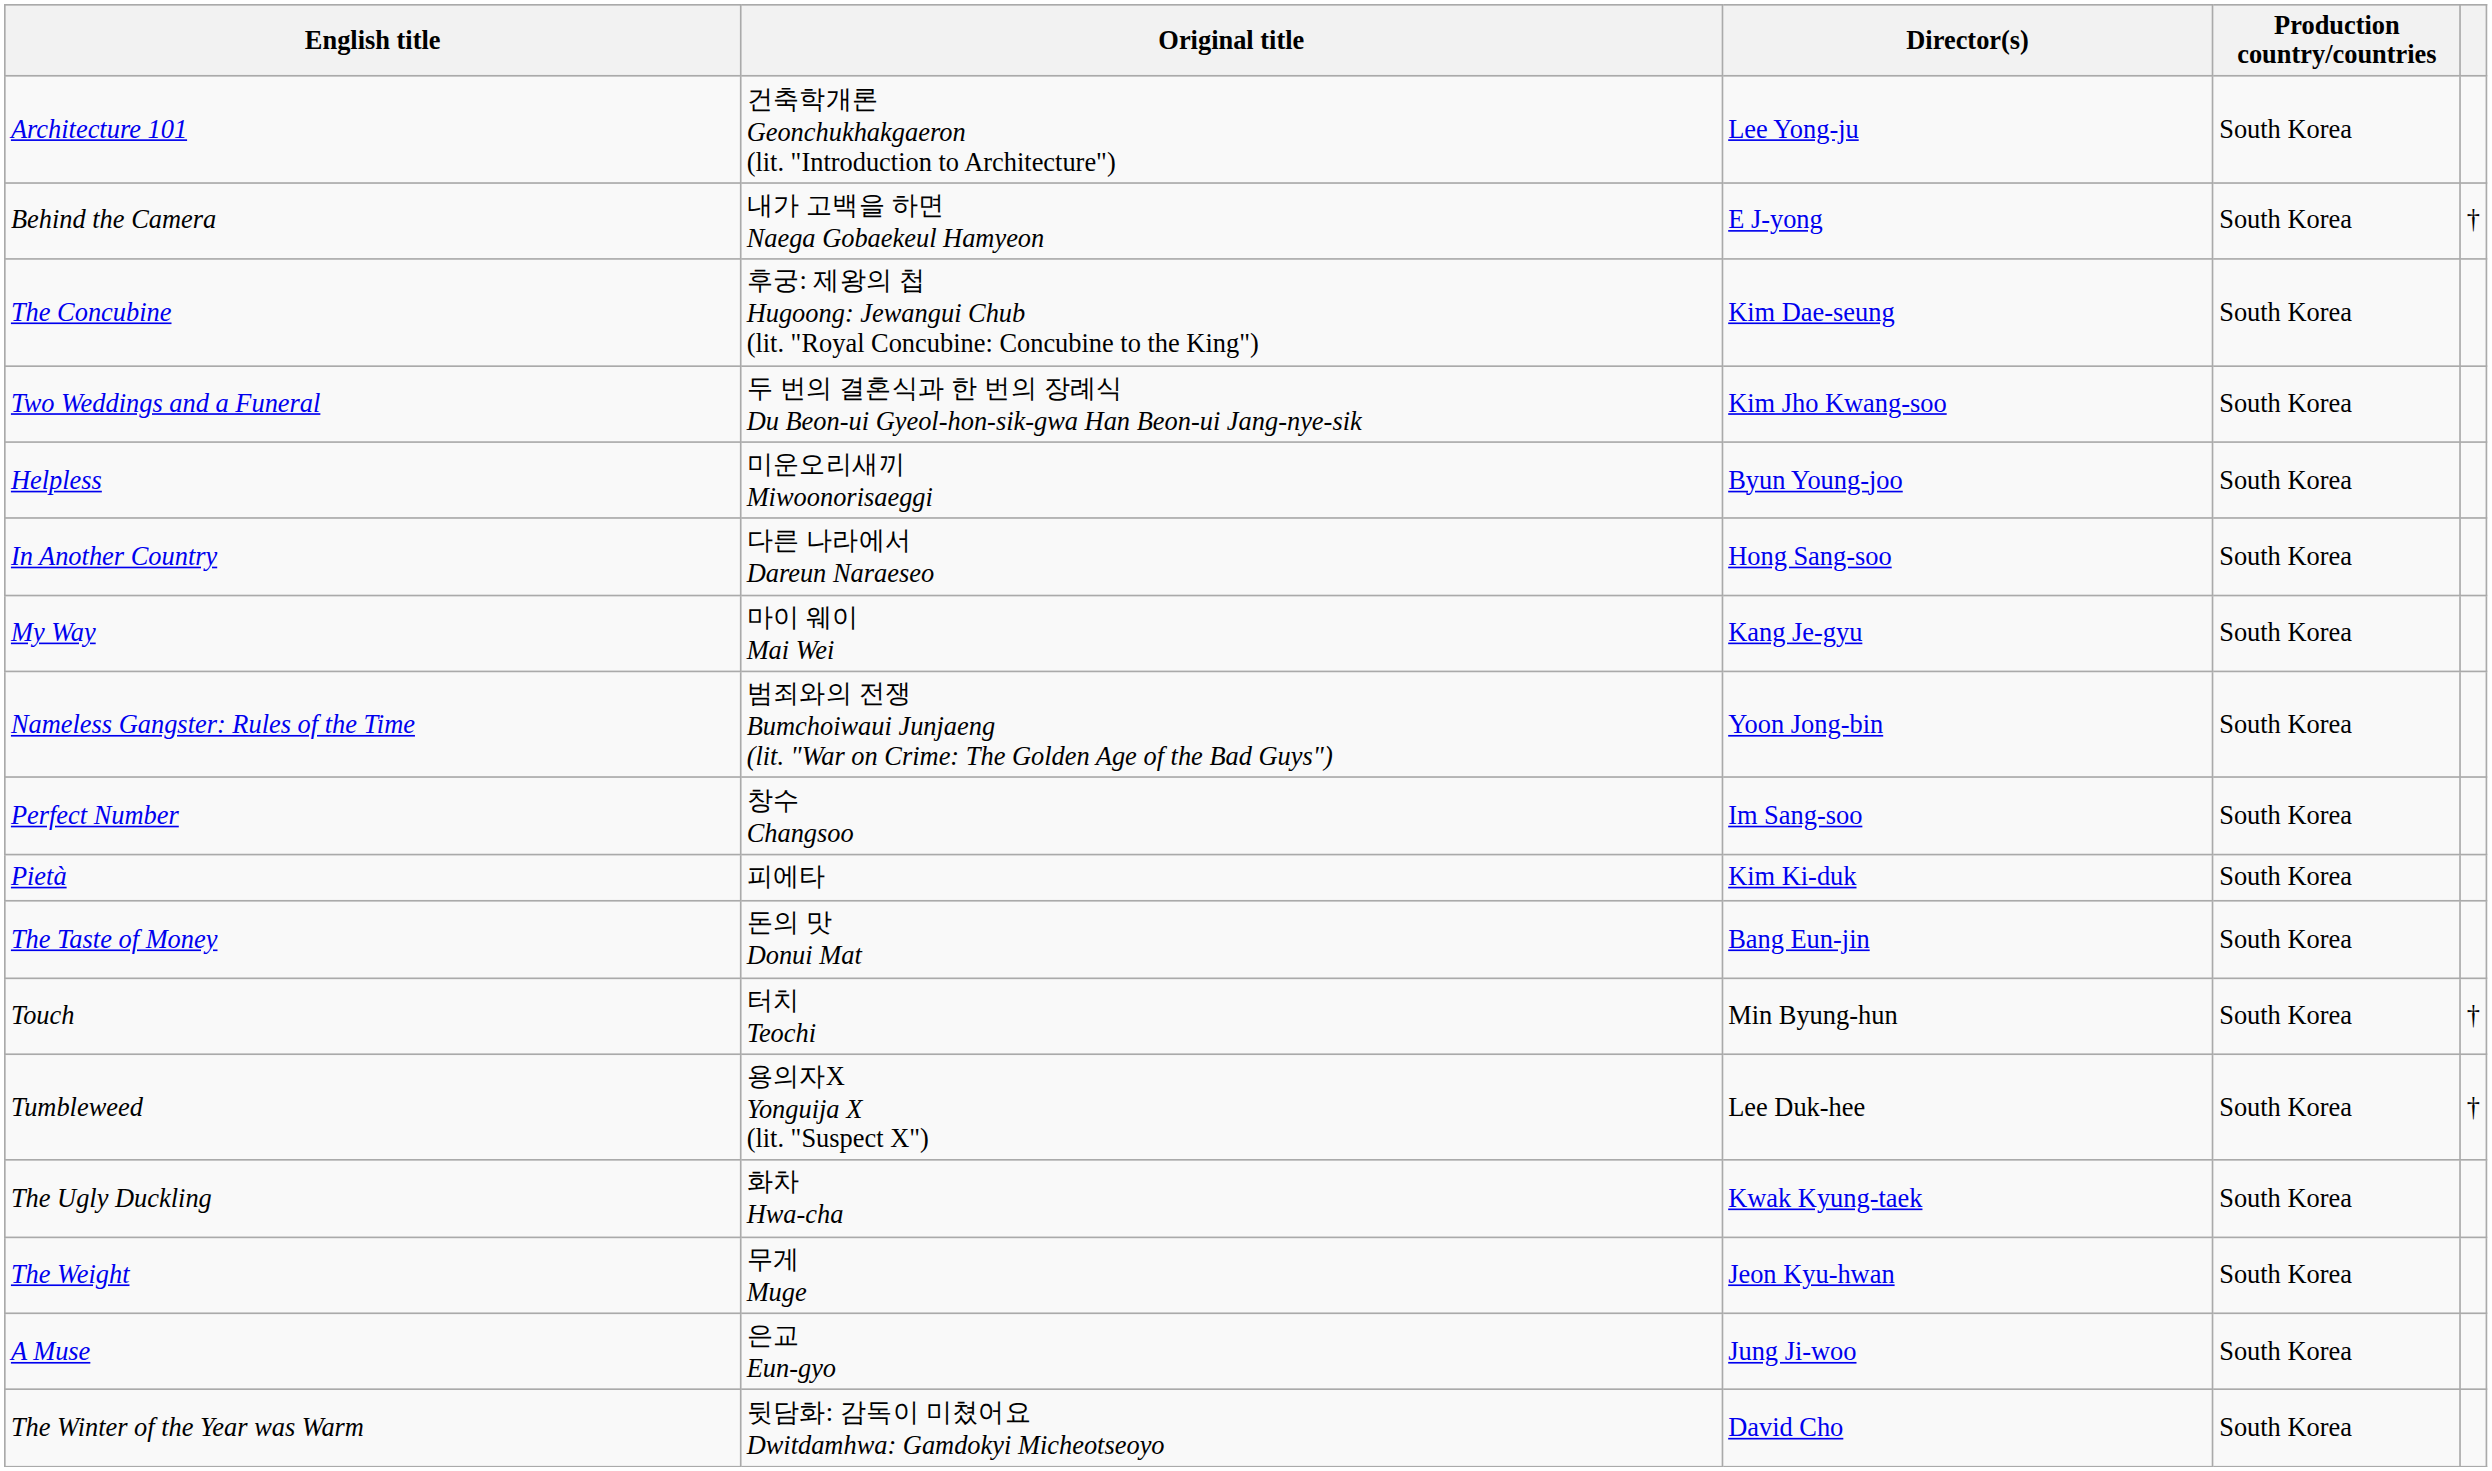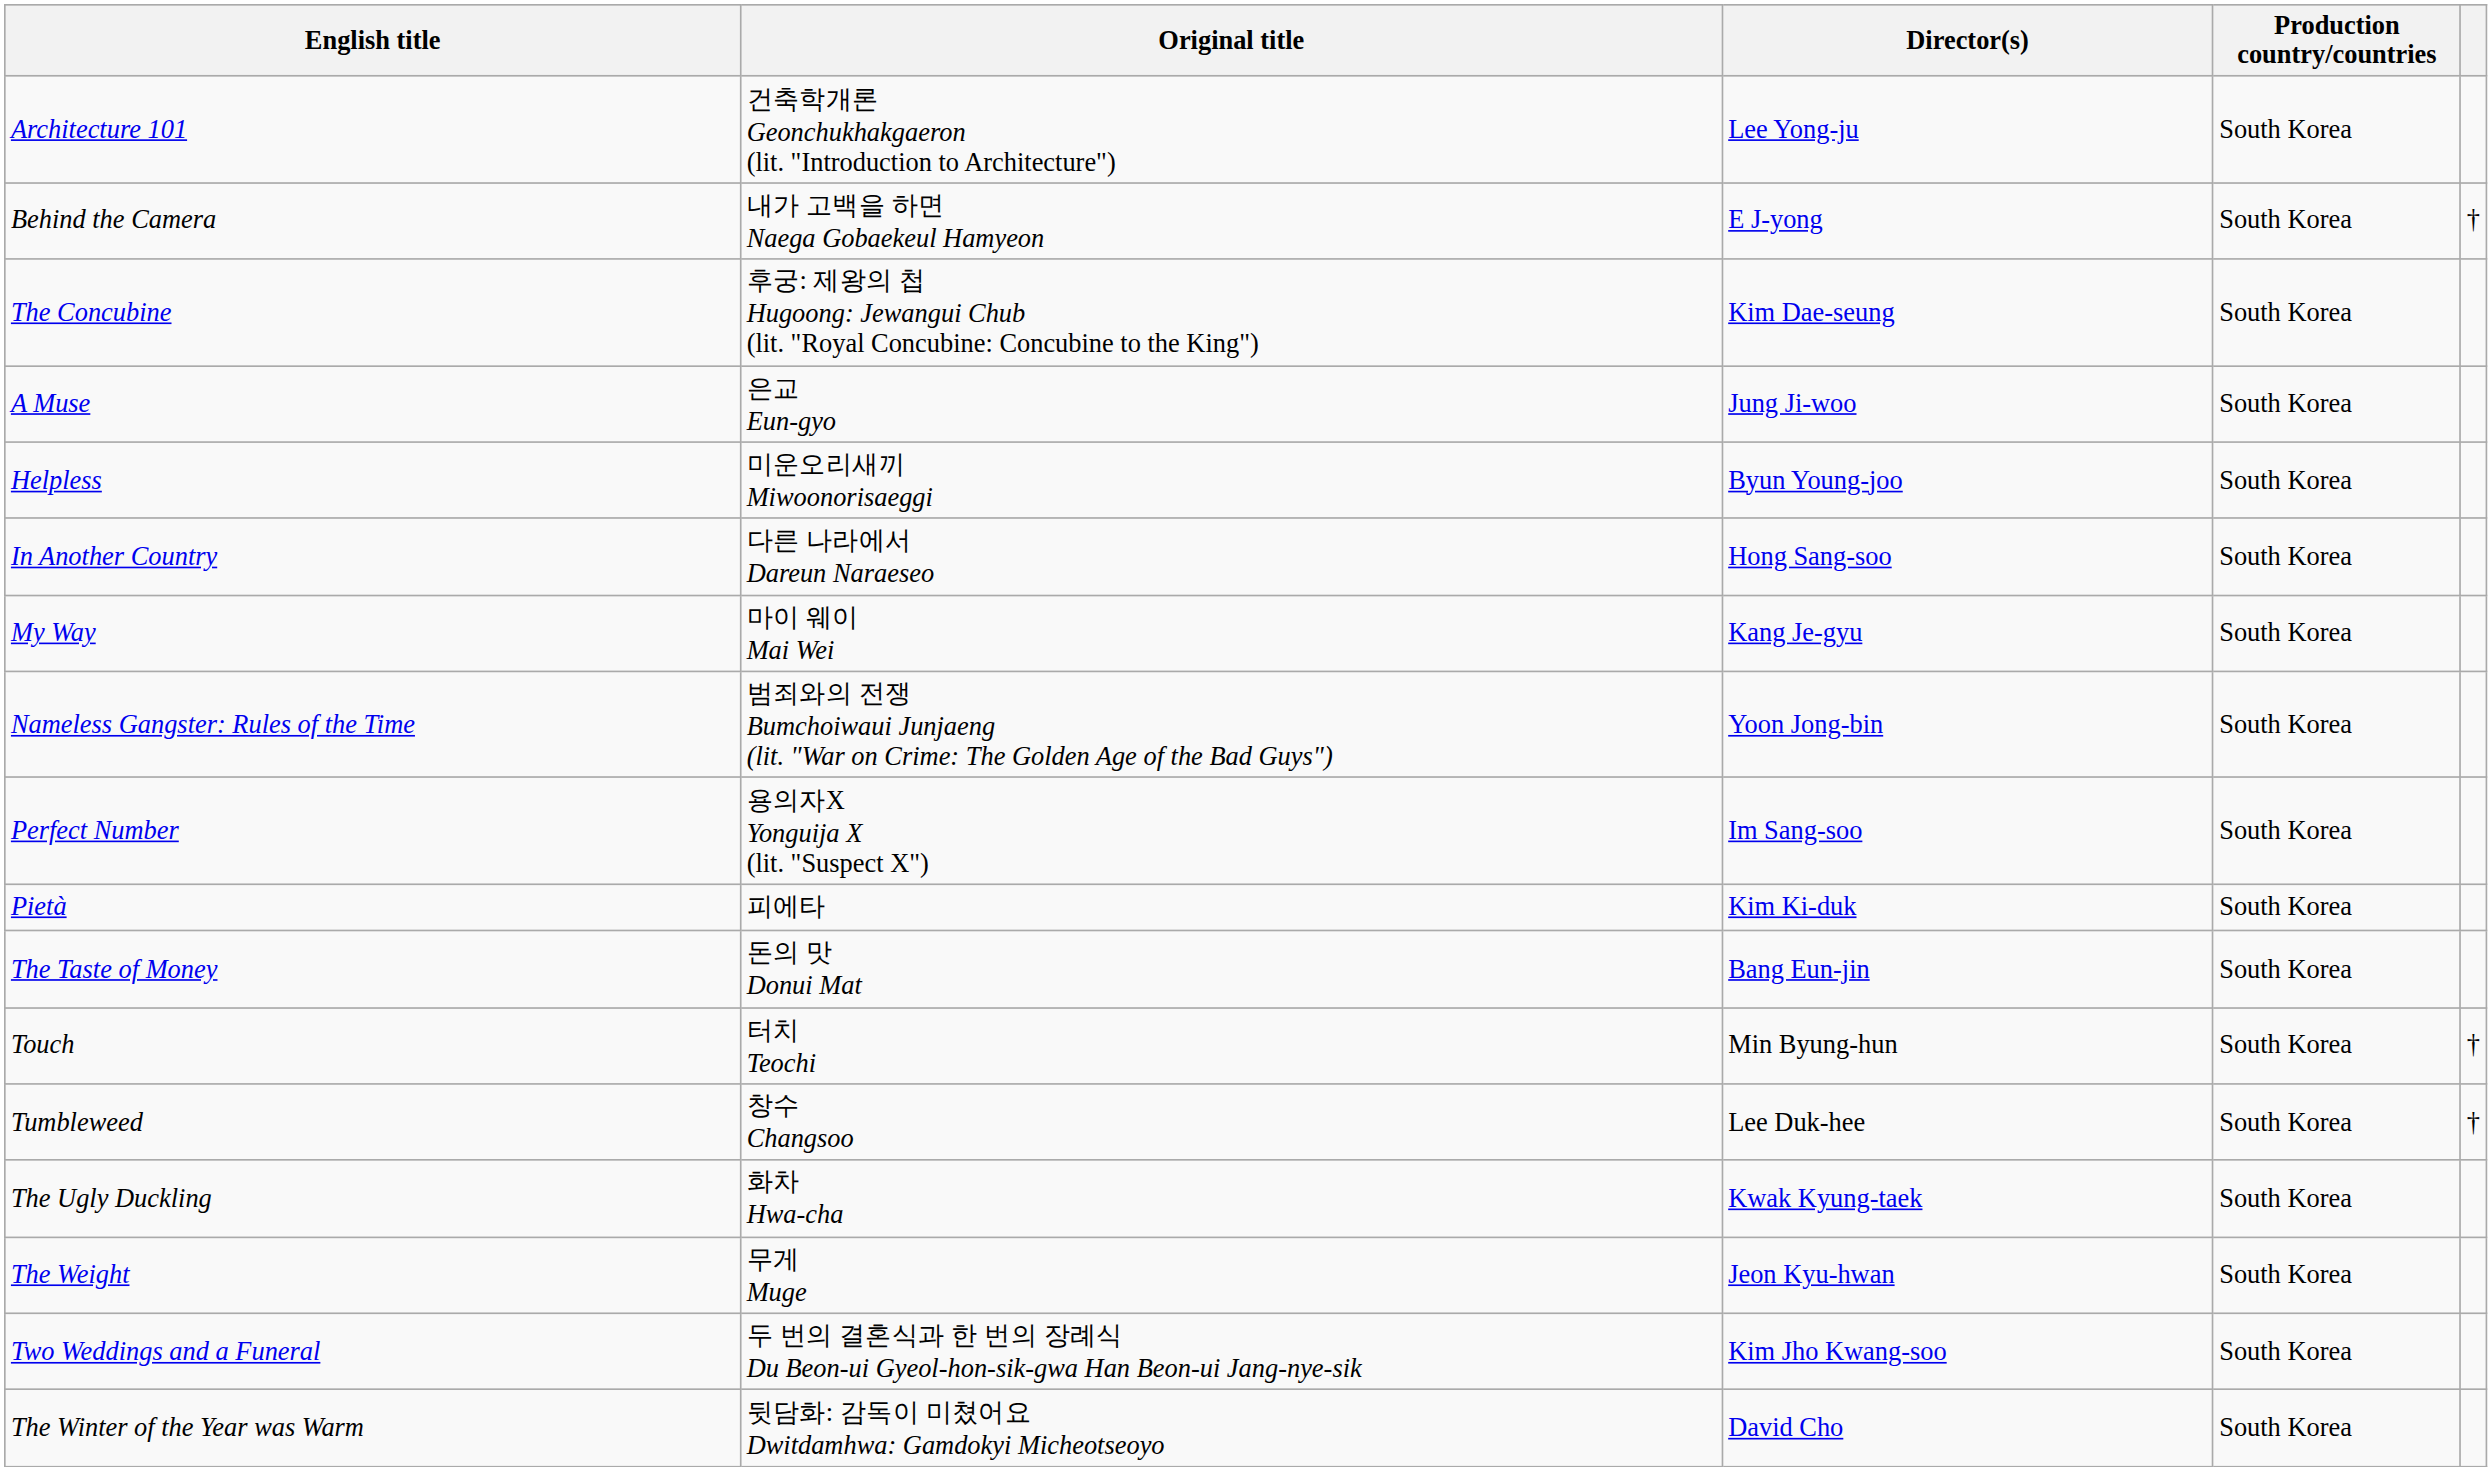rows swapped: A Muse <-> Two Weddings and a Funeral
Perfect Number | Original title: 창수 Changsoo -> 용의자X Yonguija X (lit. "Suspect X")
Tumbleweed | Original title: 용의자X Yonguija X (lit. "Suspect X") -> 창수 Changsoo
